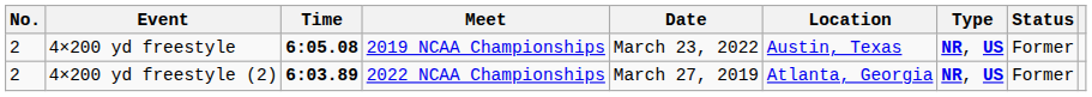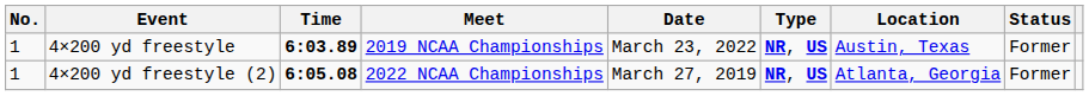columns swapped: Location <-> Type
4×200 yd freestyle | No.: 2 -> 1
4×200 yd freestyle | Time: 6:05.08 -> 6:03.89
4×200 yd freestyle (2) | No.: 2 -> 1
4×200 yd freestyle (2) | Time: 6:03.89 -> 6:05.08
